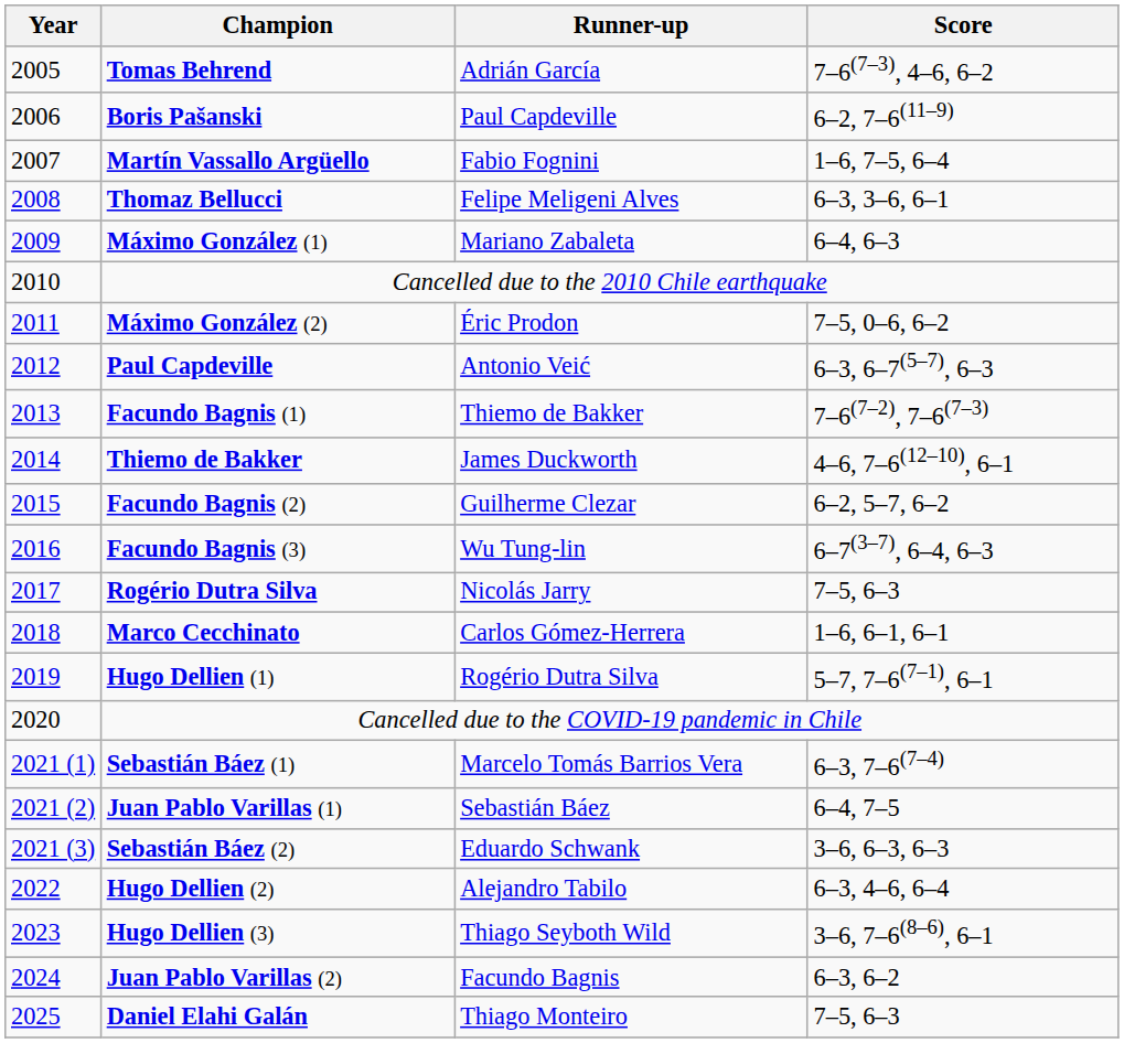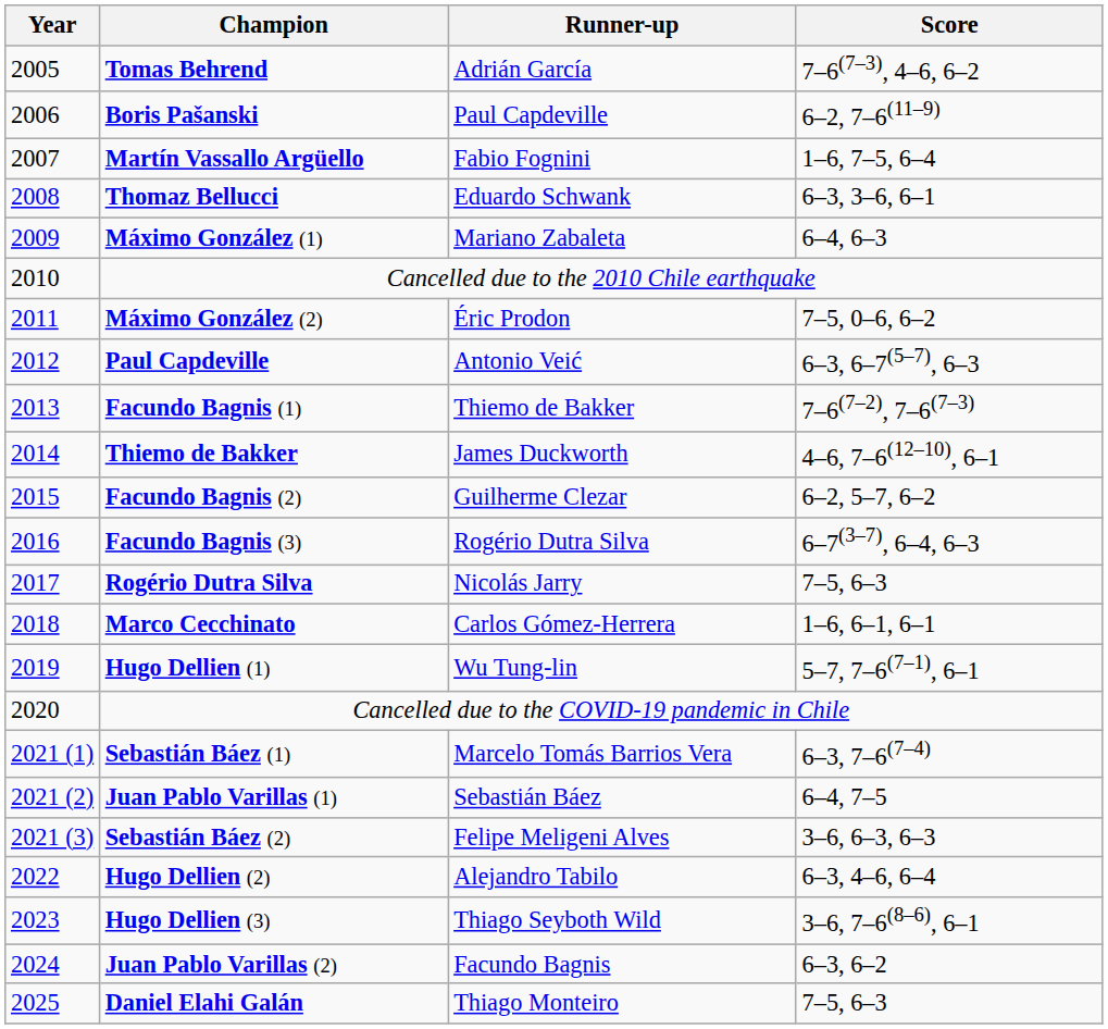Thomaz Bellucci | Runner-up: Felipe Meligeni Alves -> Eduardo Schwank
Facundo Bagnis (3) | Runner-up: Wu Tung-lin -> Rogério Dutra Silva
Hugo Dellien (1) | Runner-up: Rogério Dutra Silva -> Wu Tung-lin
Sebastián Báez (2) | Runner-up: Eduardo Schwank -> Felipe Meligeni Alves
